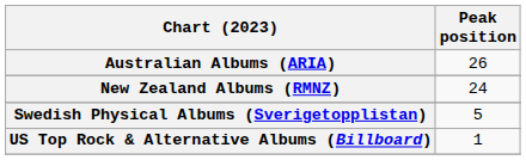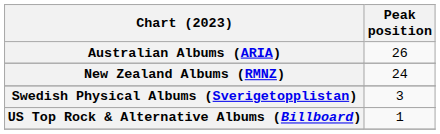Swedish Physical Albums (Sverigetopplistan) | Peak position: 5 -> 3
